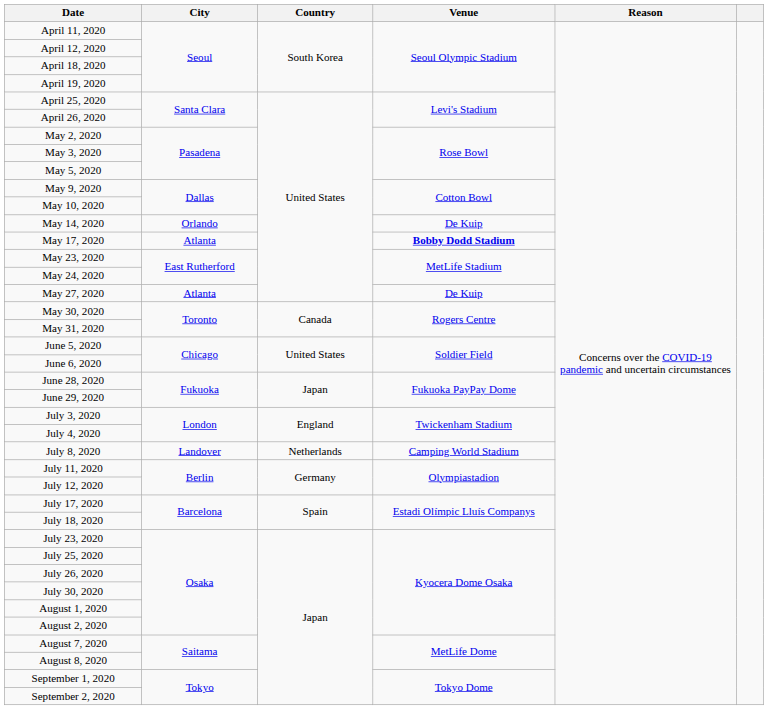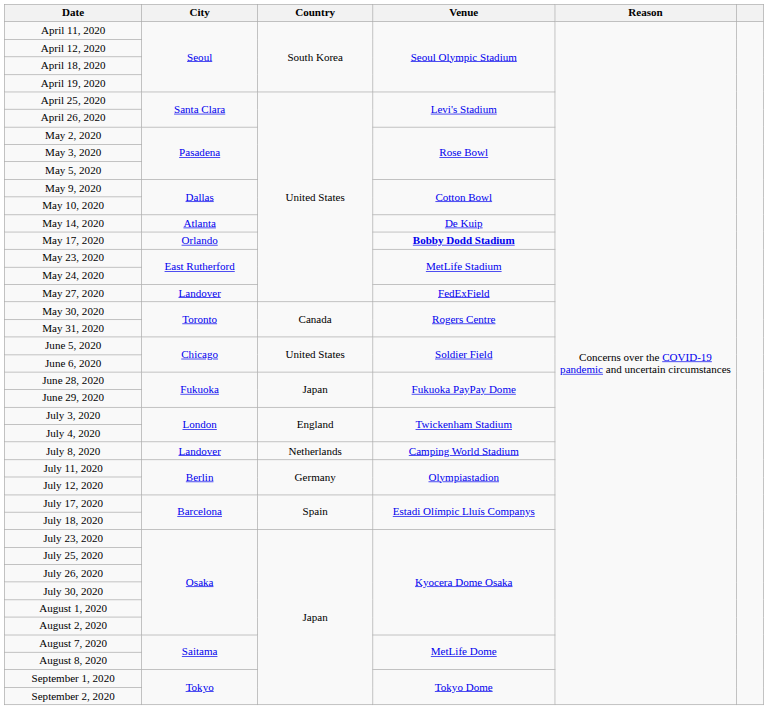May 14, 2020 | City: Orlando -> Atlanta
May 17, 2020 | City: Atlanta -> Orlando
May 27, 2020 | City: Atlanta -> Landover
May 27, 2020 | Venue: De Kuip -> FedExField
